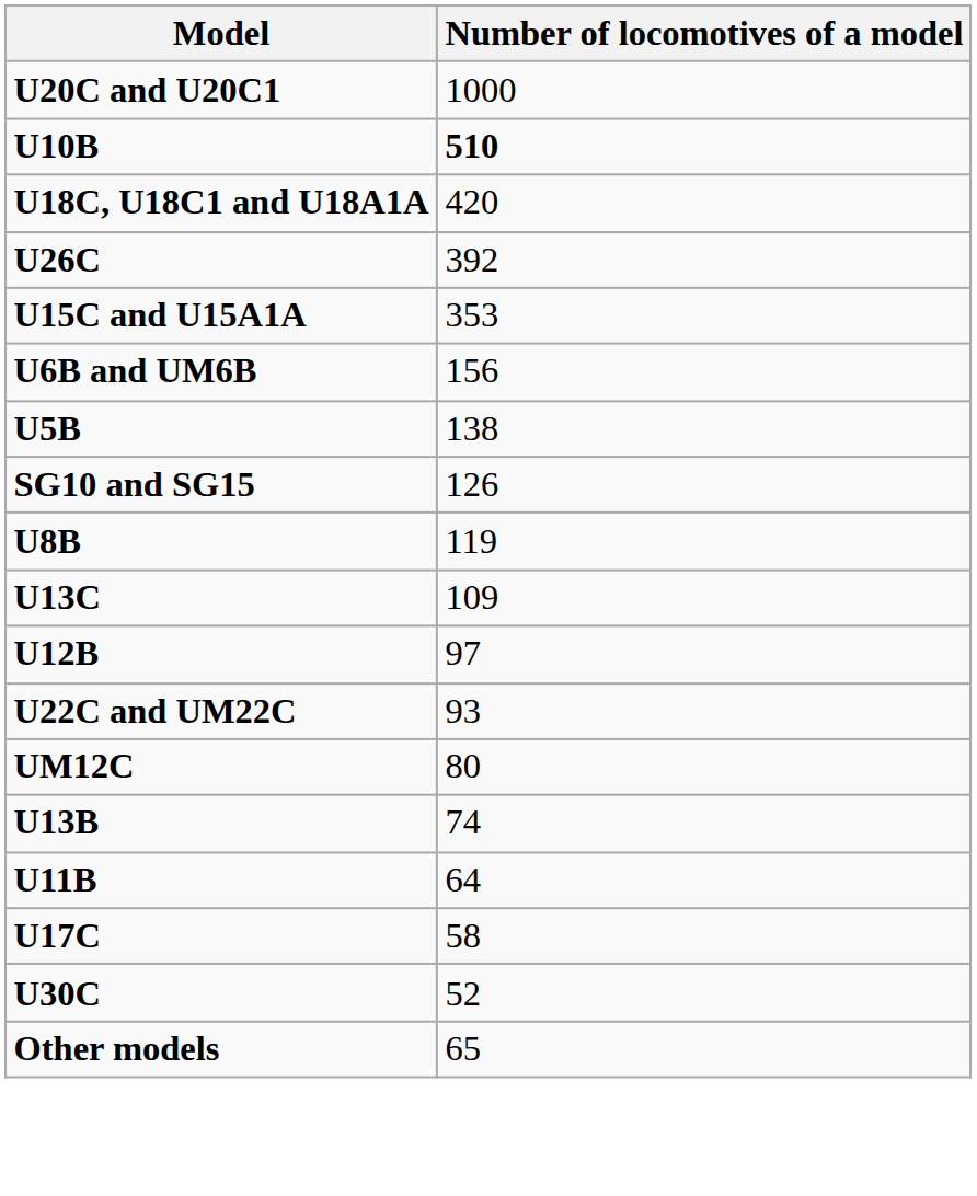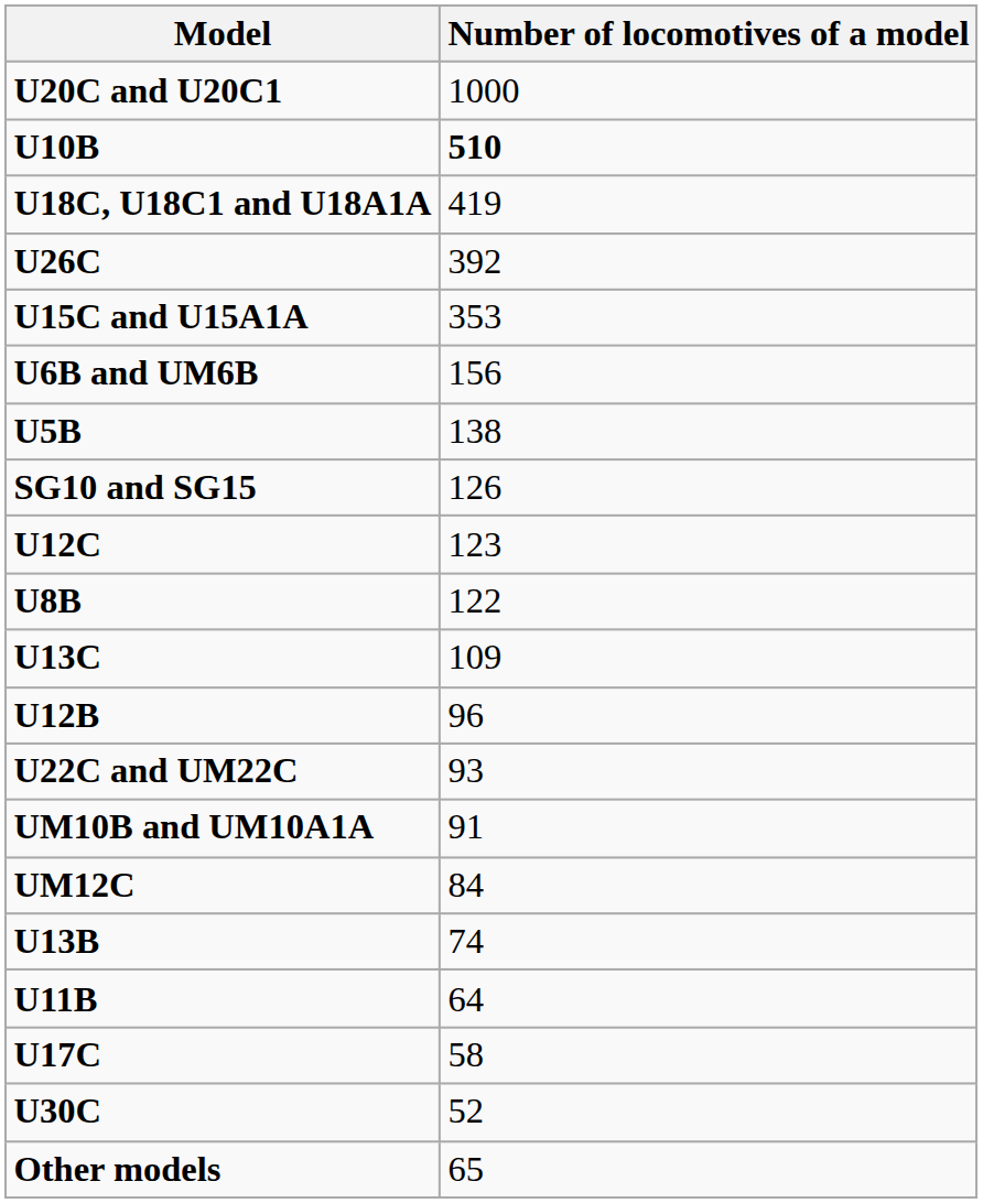U18C, U18C1 and U18A1A | Number of locomotives of a model: 420 -> 419
+ row: U12C | 123
U8B | Number of locomotives of a model: 119 -> 122
U12B | Number of locomotives of a model: 97 -> 96
+ row: UM10B and UM10A1A | 91
UM12C | Number of locomotives of a model: 80 -> 84
